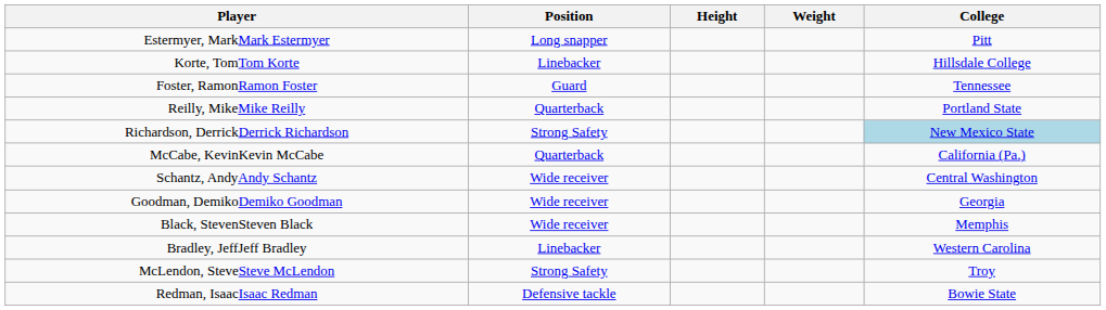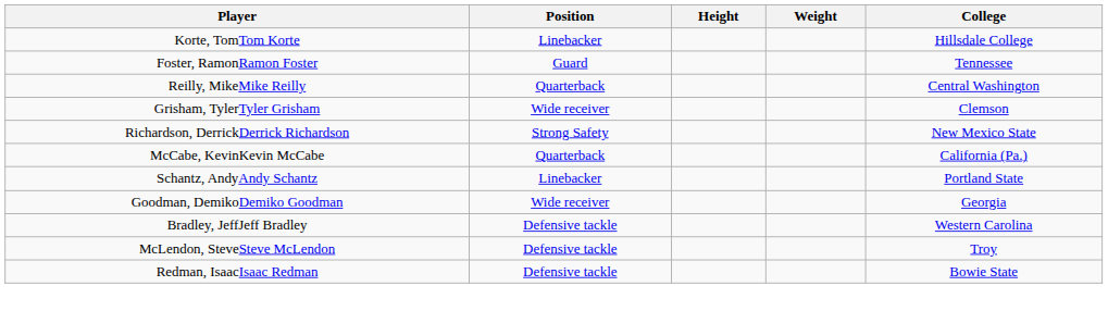- row: Estermyer, MarkMark Estermyer | Long snapper | Pitt
Reilly, MikeMike Reilly | College: Portland State -> Central Washington
+ row: Grisham, TylerTyler Grisham | Wide receiver | Clemson
Richardson, DerrickDerrick Richardson | College: lightblue background -> no background
Schantz, AndyAndy Schantz | Position: Wide receiver -> Linebacker
Schantz, AndyAndy Schantz | College: Central Washington -> Portland State
- row: Black, StevenSteven Black | Wide receiver | Memphis
Bradley, JeffJeff Bradley | Position: Linebacker -> Defensive tackle
McLendon, SteveSteve McLendon | Position: Strong Safety -> Defensive tackle
